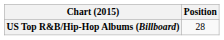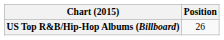US Top R&B/Hip-Hop Albums (Billboard) | Position: 28 -> 26
